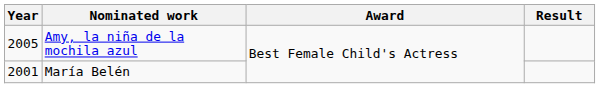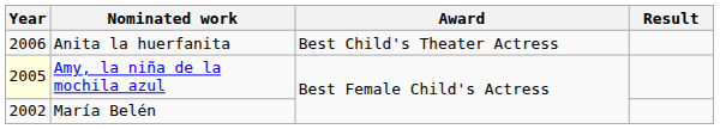+ row: 2006 | Anita la huerfanita | Best Child's Theater Actress
Amy, la niña de la mochila azul | Year: no background -> lightyellow background
María Belén | Year: 2001 -> 2002
